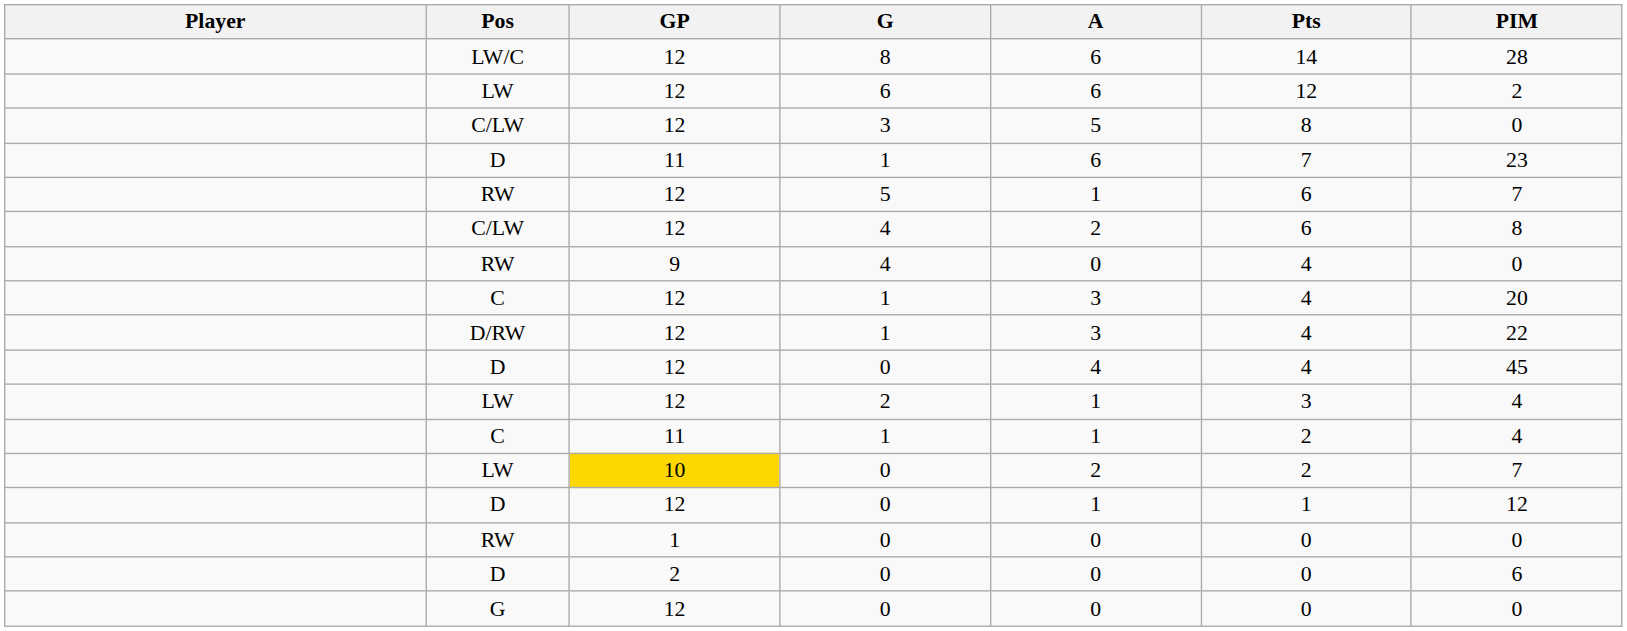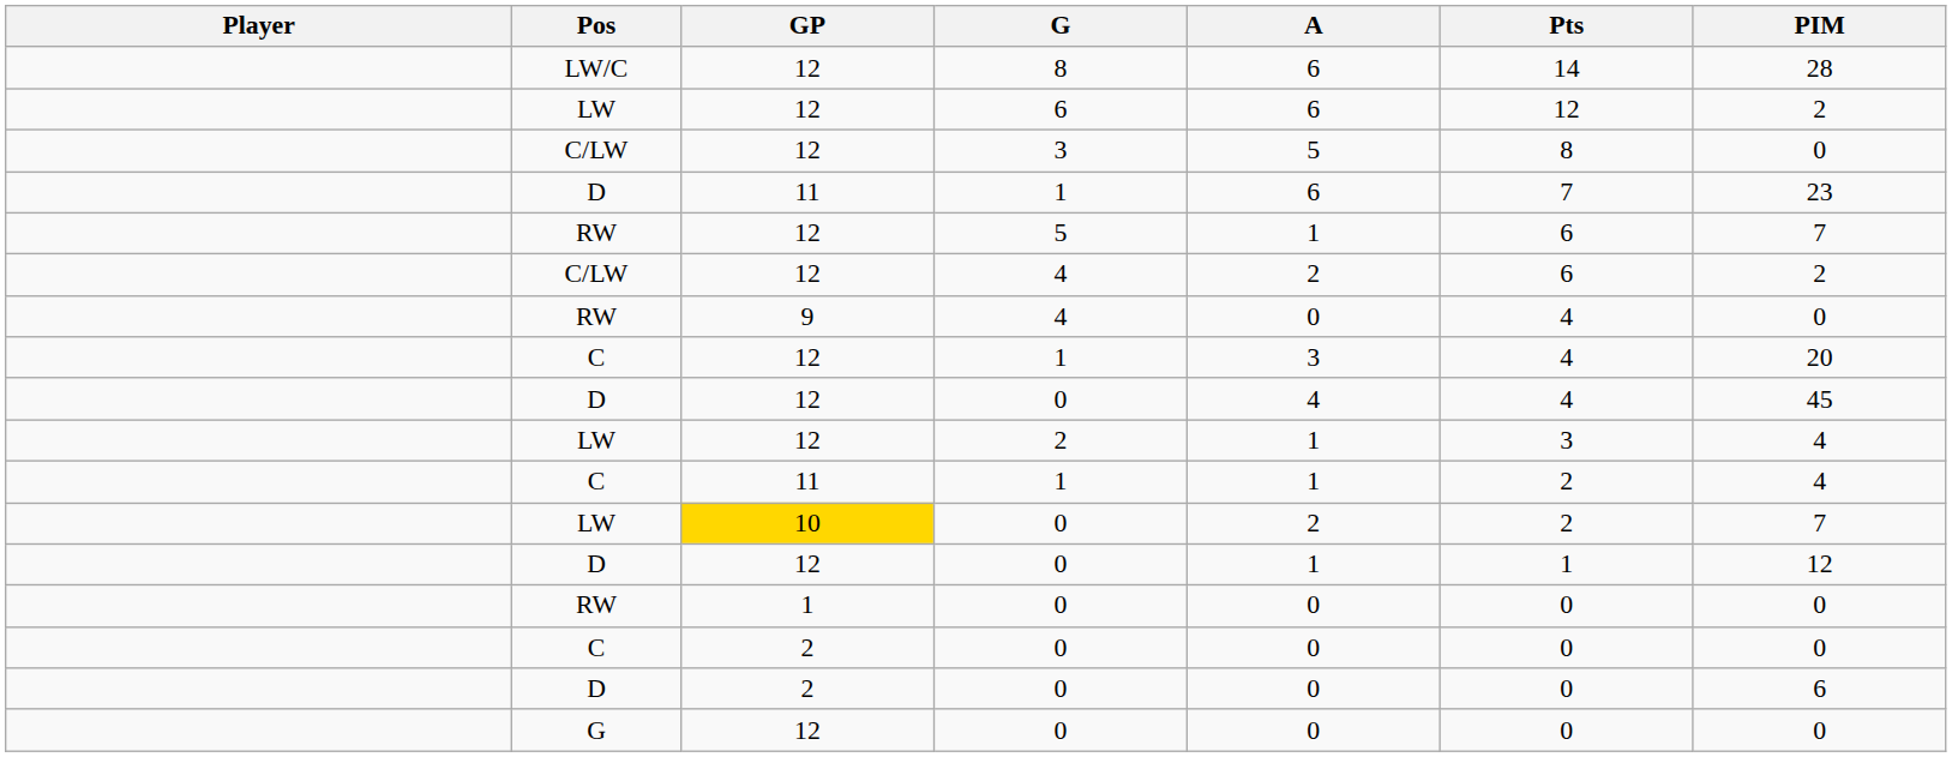C/LW / 4 | PIM: 8 -> 2
- row: D/RW | 12 | 1 | 3 | 4 | 22
+ row: C | 2 | 0 | 0 | 0 | 0
